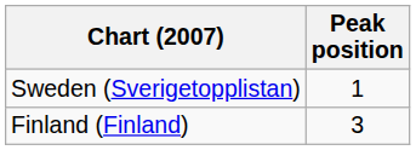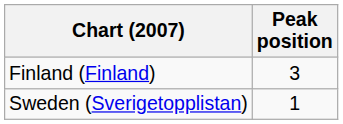rows swapped: Finland (Finland) <-> Sweden (Sverigetopplistan)
